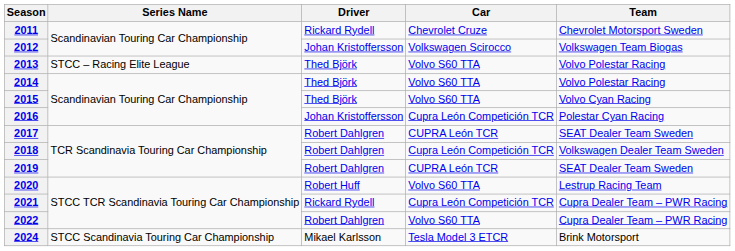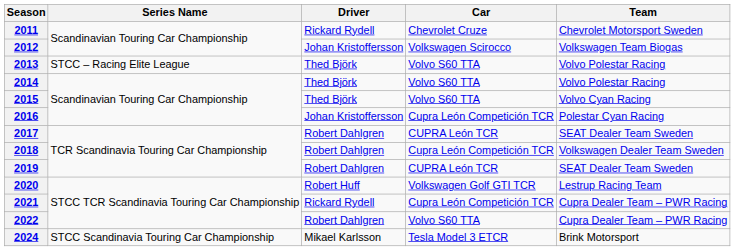2020 | Car: Volvo S60 TTA -> Volkswagen Golf GTI TCR
